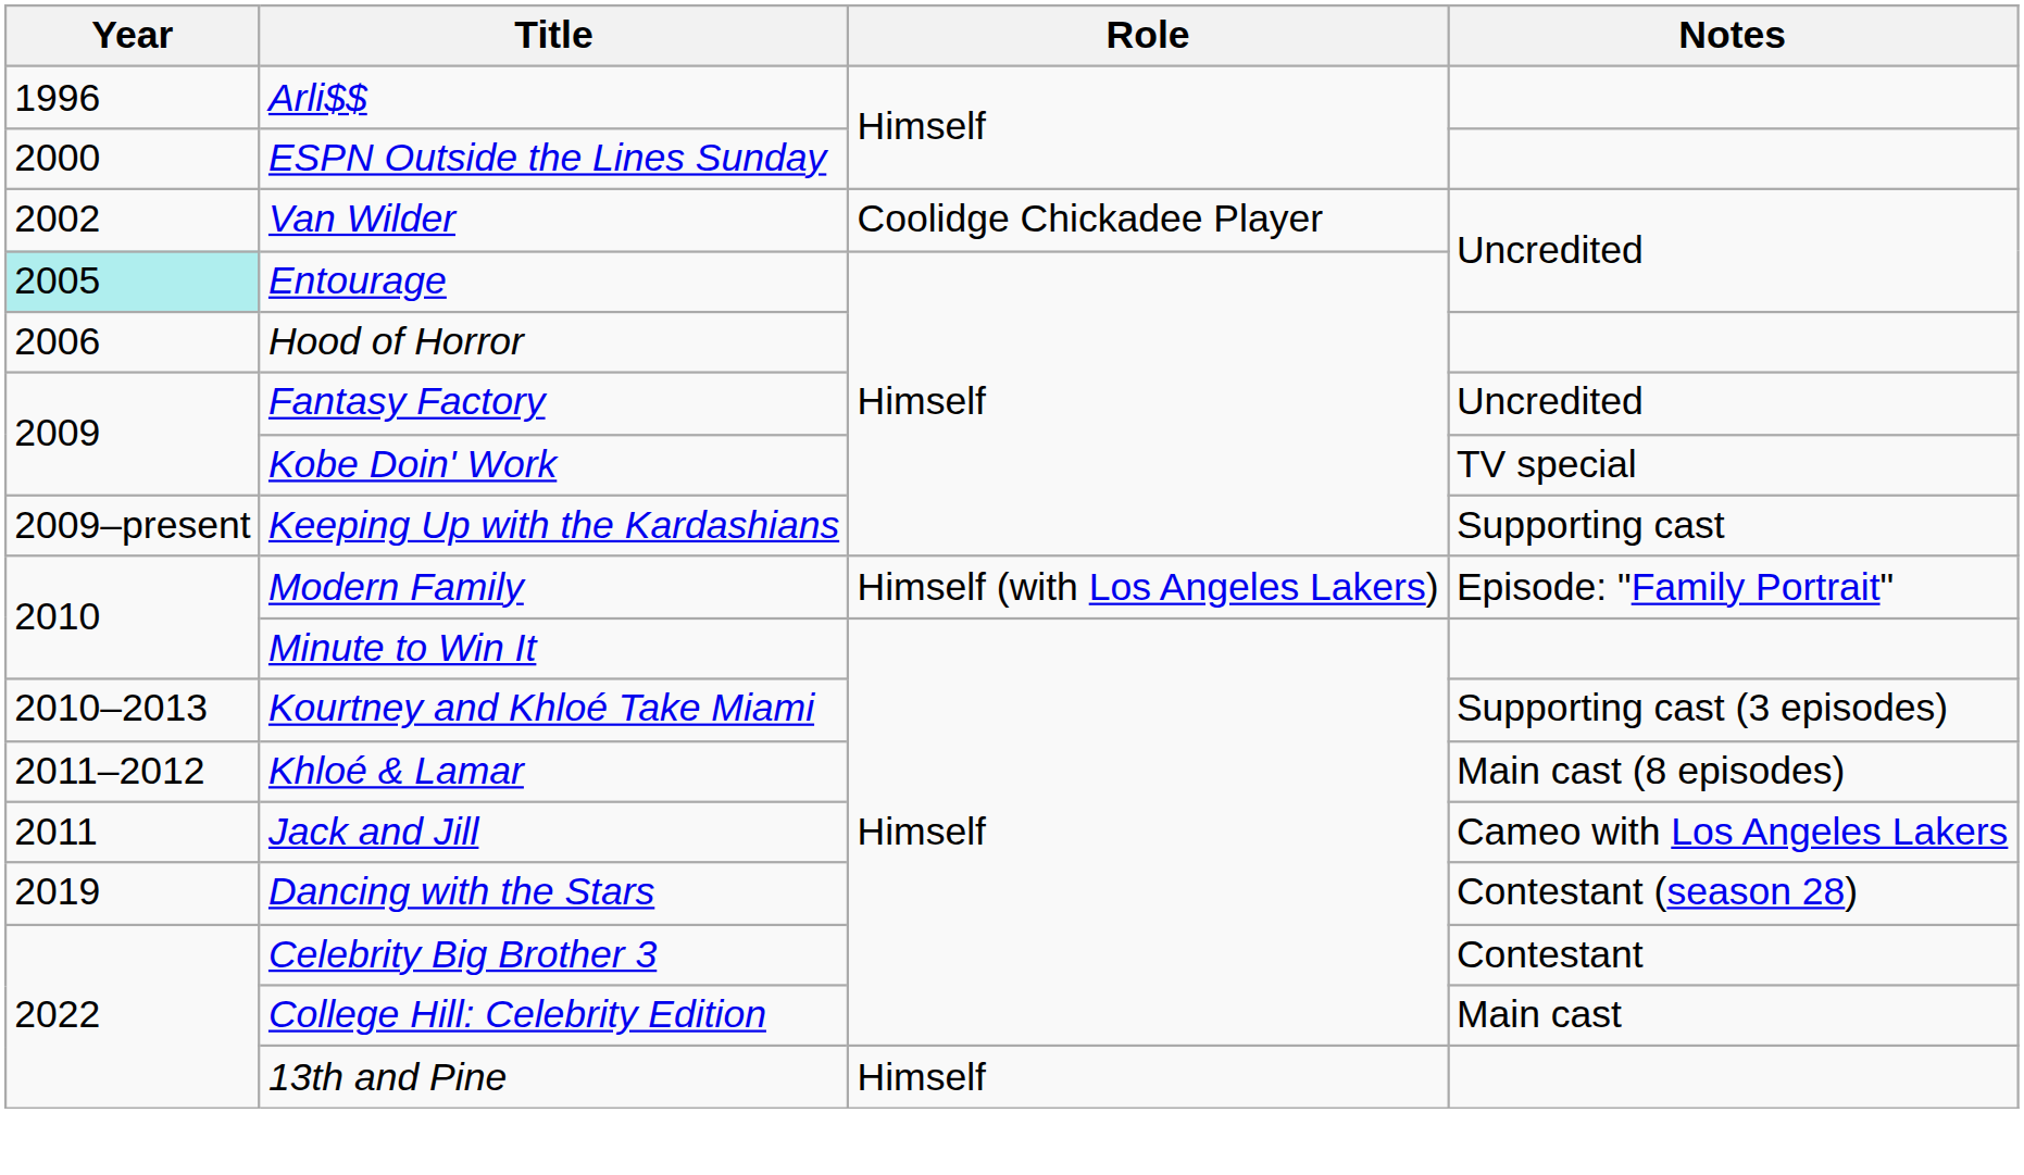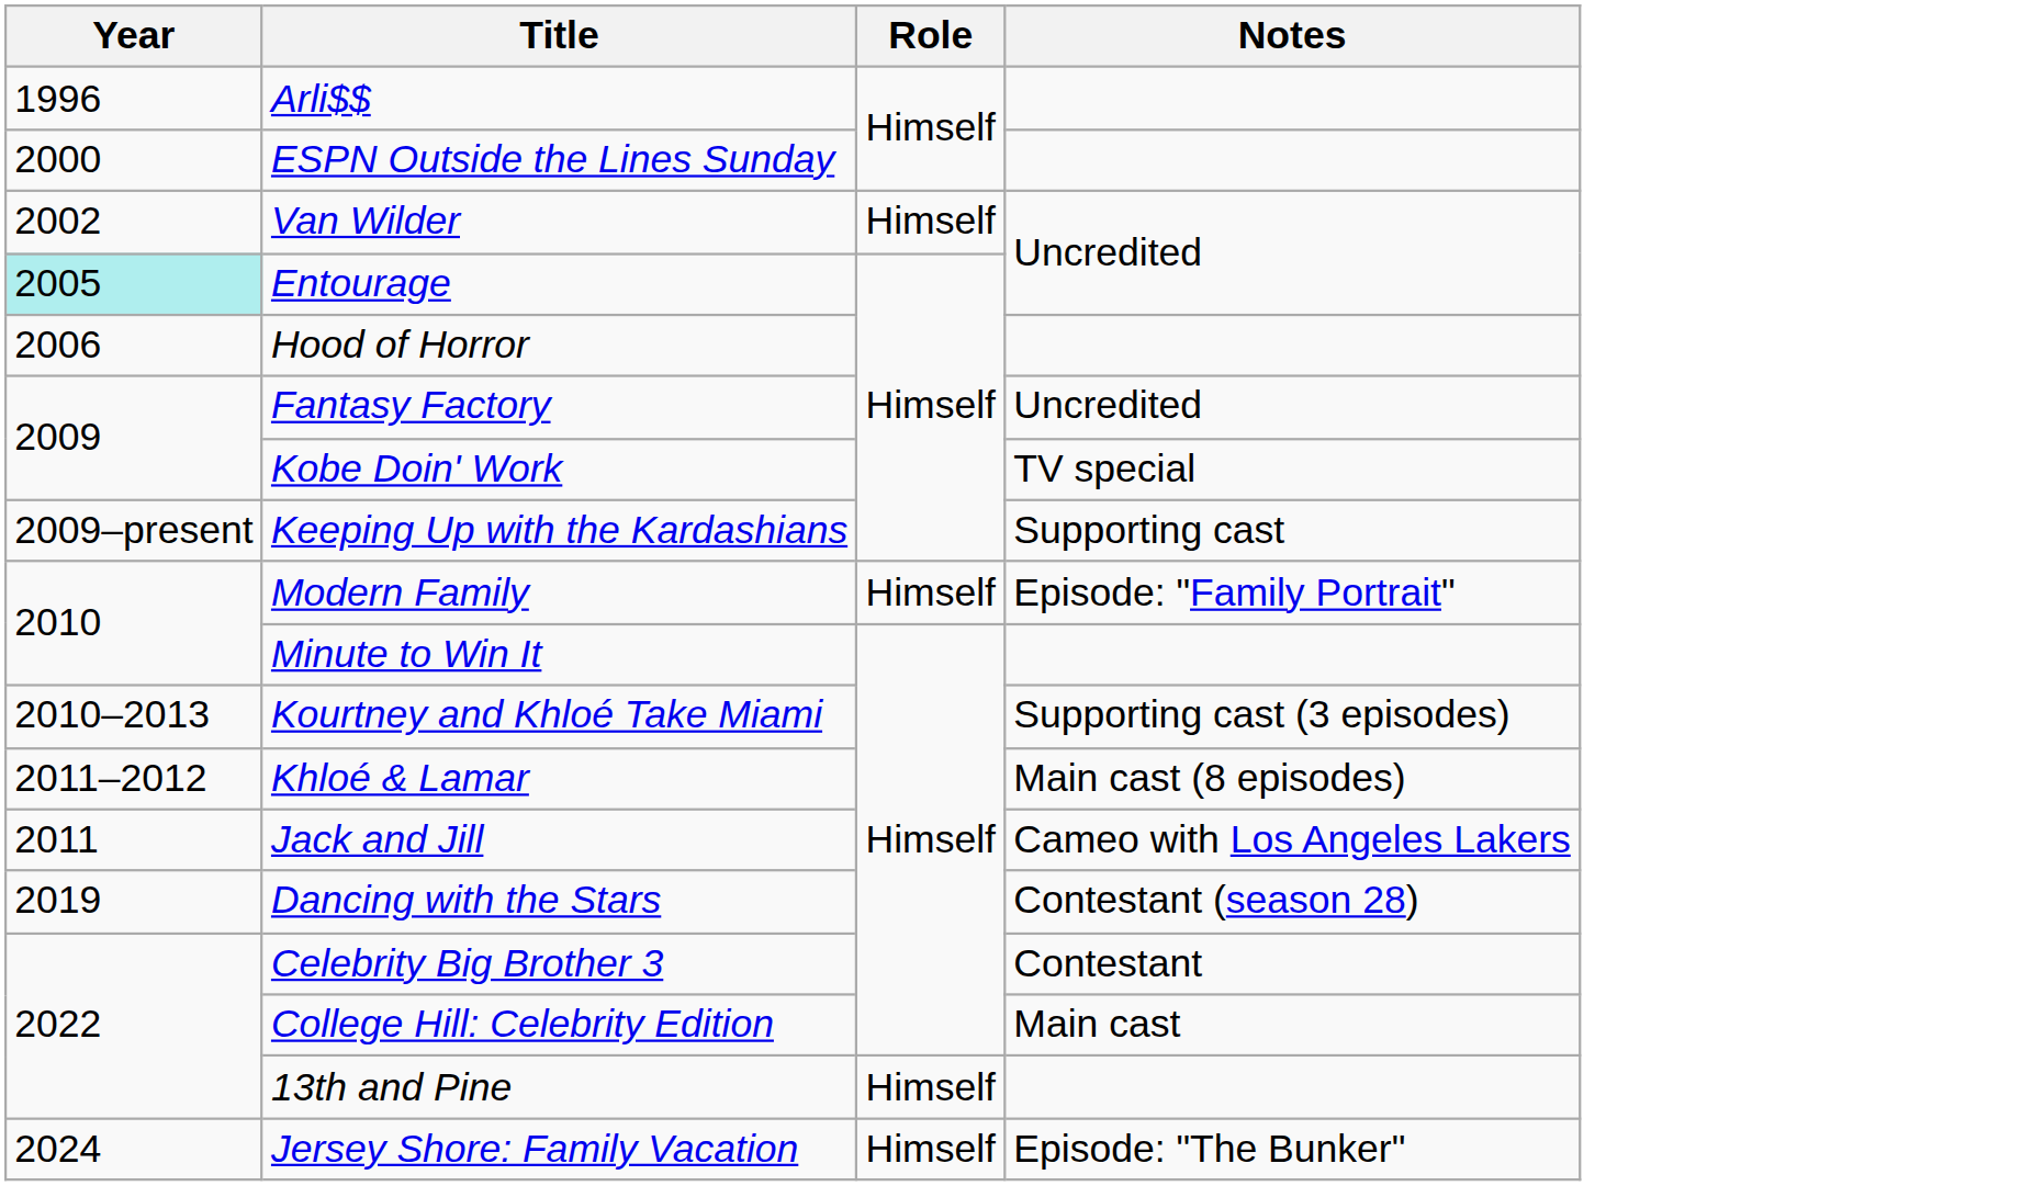Van Wilder | Role: Coolidge Chickadee Player -> Himself
Modern Family | Role: Himself (with Los Angeles Lakers) -> Himself
+ row: 2024 | Jersey Shore: Family Vacation | Himself | Episode: "The Bunker"
